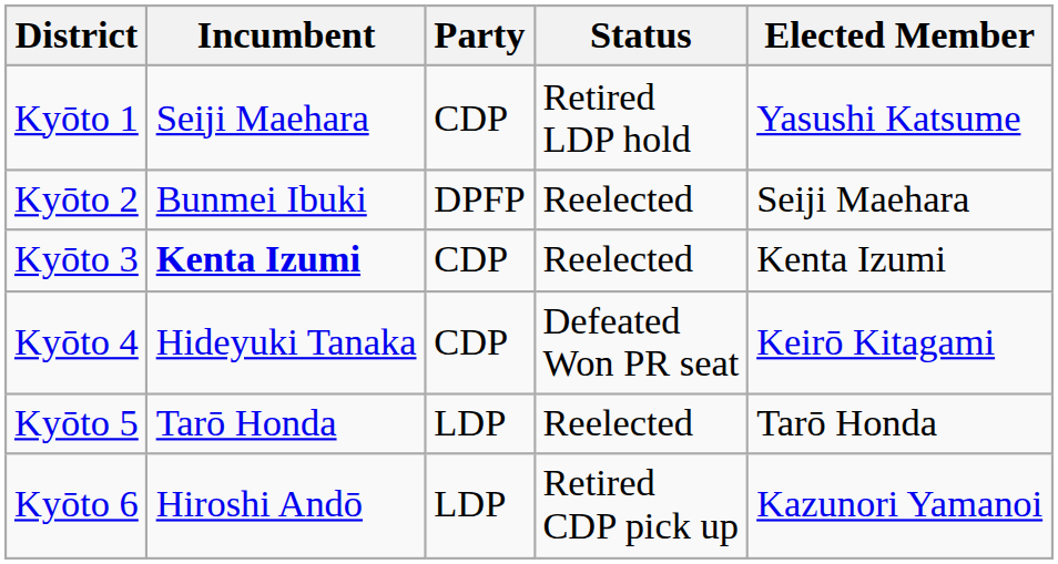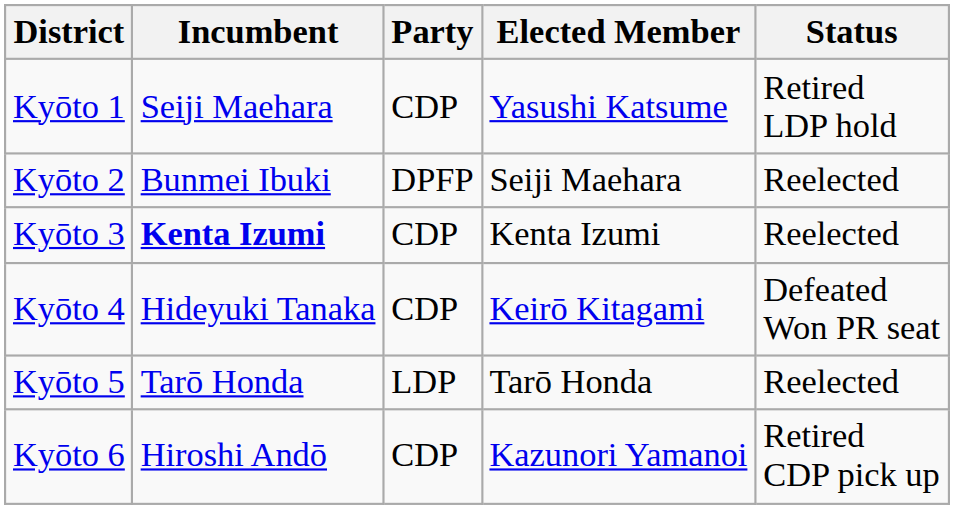columns swapped: Status <-> Elected Member
Kyōto 6 | Party: LDP -> CDP
